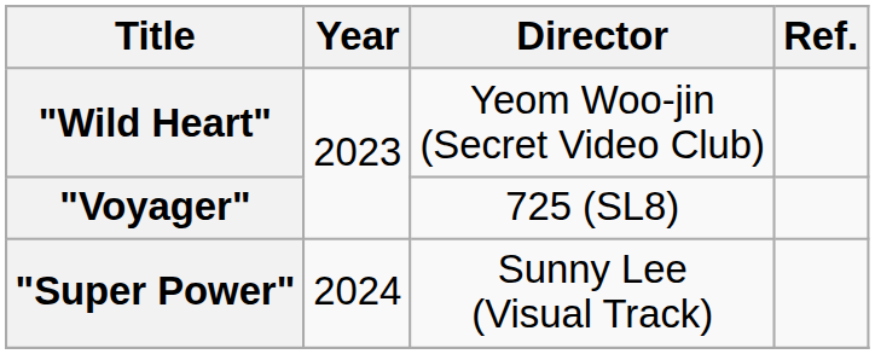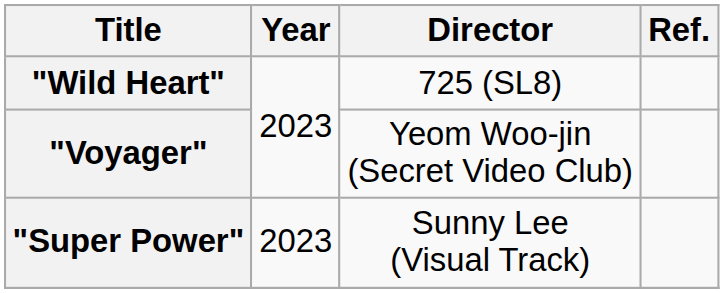"Wild Heart" | Director: Yeom Woo-jin (Secret Video Club) -> 725 (SL8)
"Voyager" | Director: 725 (SL8) -> Yeom Woo-jin (Secret Video Club)
"Super Power" | Year: 2024 -> 2023
